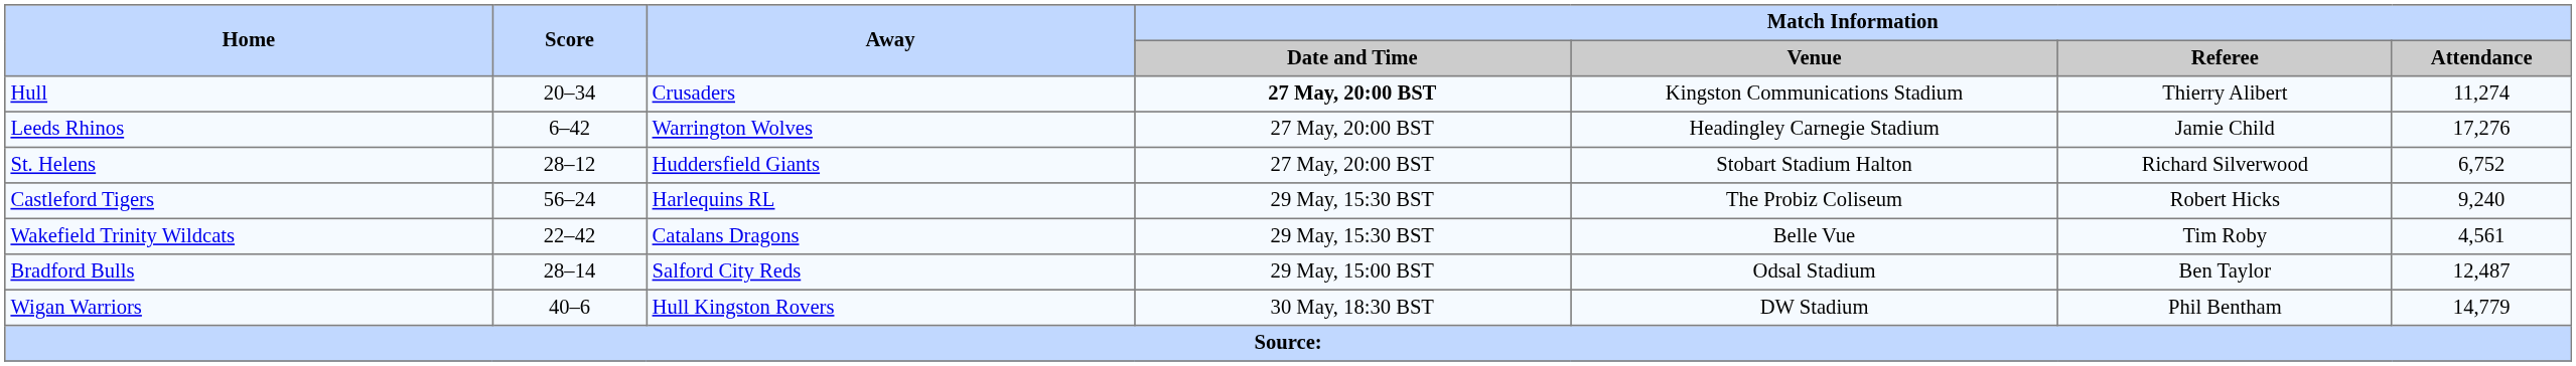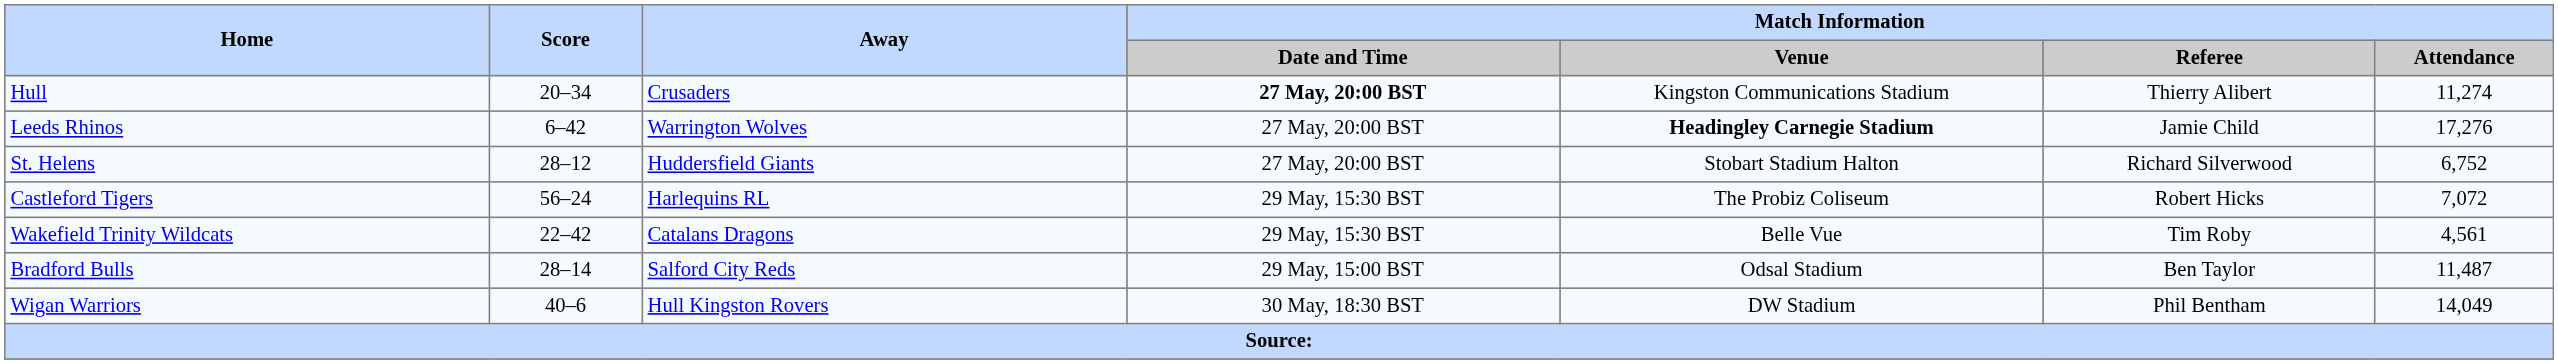Leeds Rhinos | Match Information / Venue: normal -> bold
Castleford Tigers | Match Information / Attendance: 9,240 -> 7,072
Bradford Bulls | Match Information / Attendance: 12,487 -> 11,487
Wigan Warriors | Match Information / Attendance: 14,779 -> 14,049
